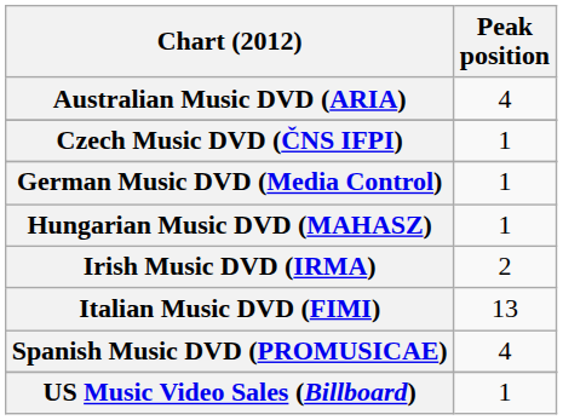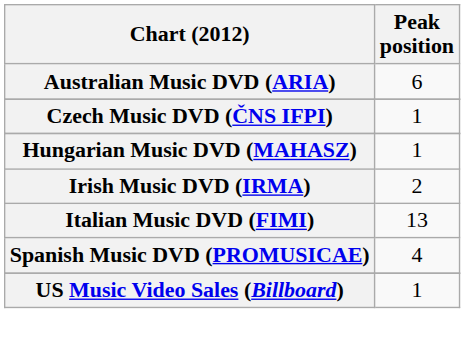Australian Music DVD (ARIA) | Peak position: 4 -> 6
- row: German Music DVD (Media Control) | 1
